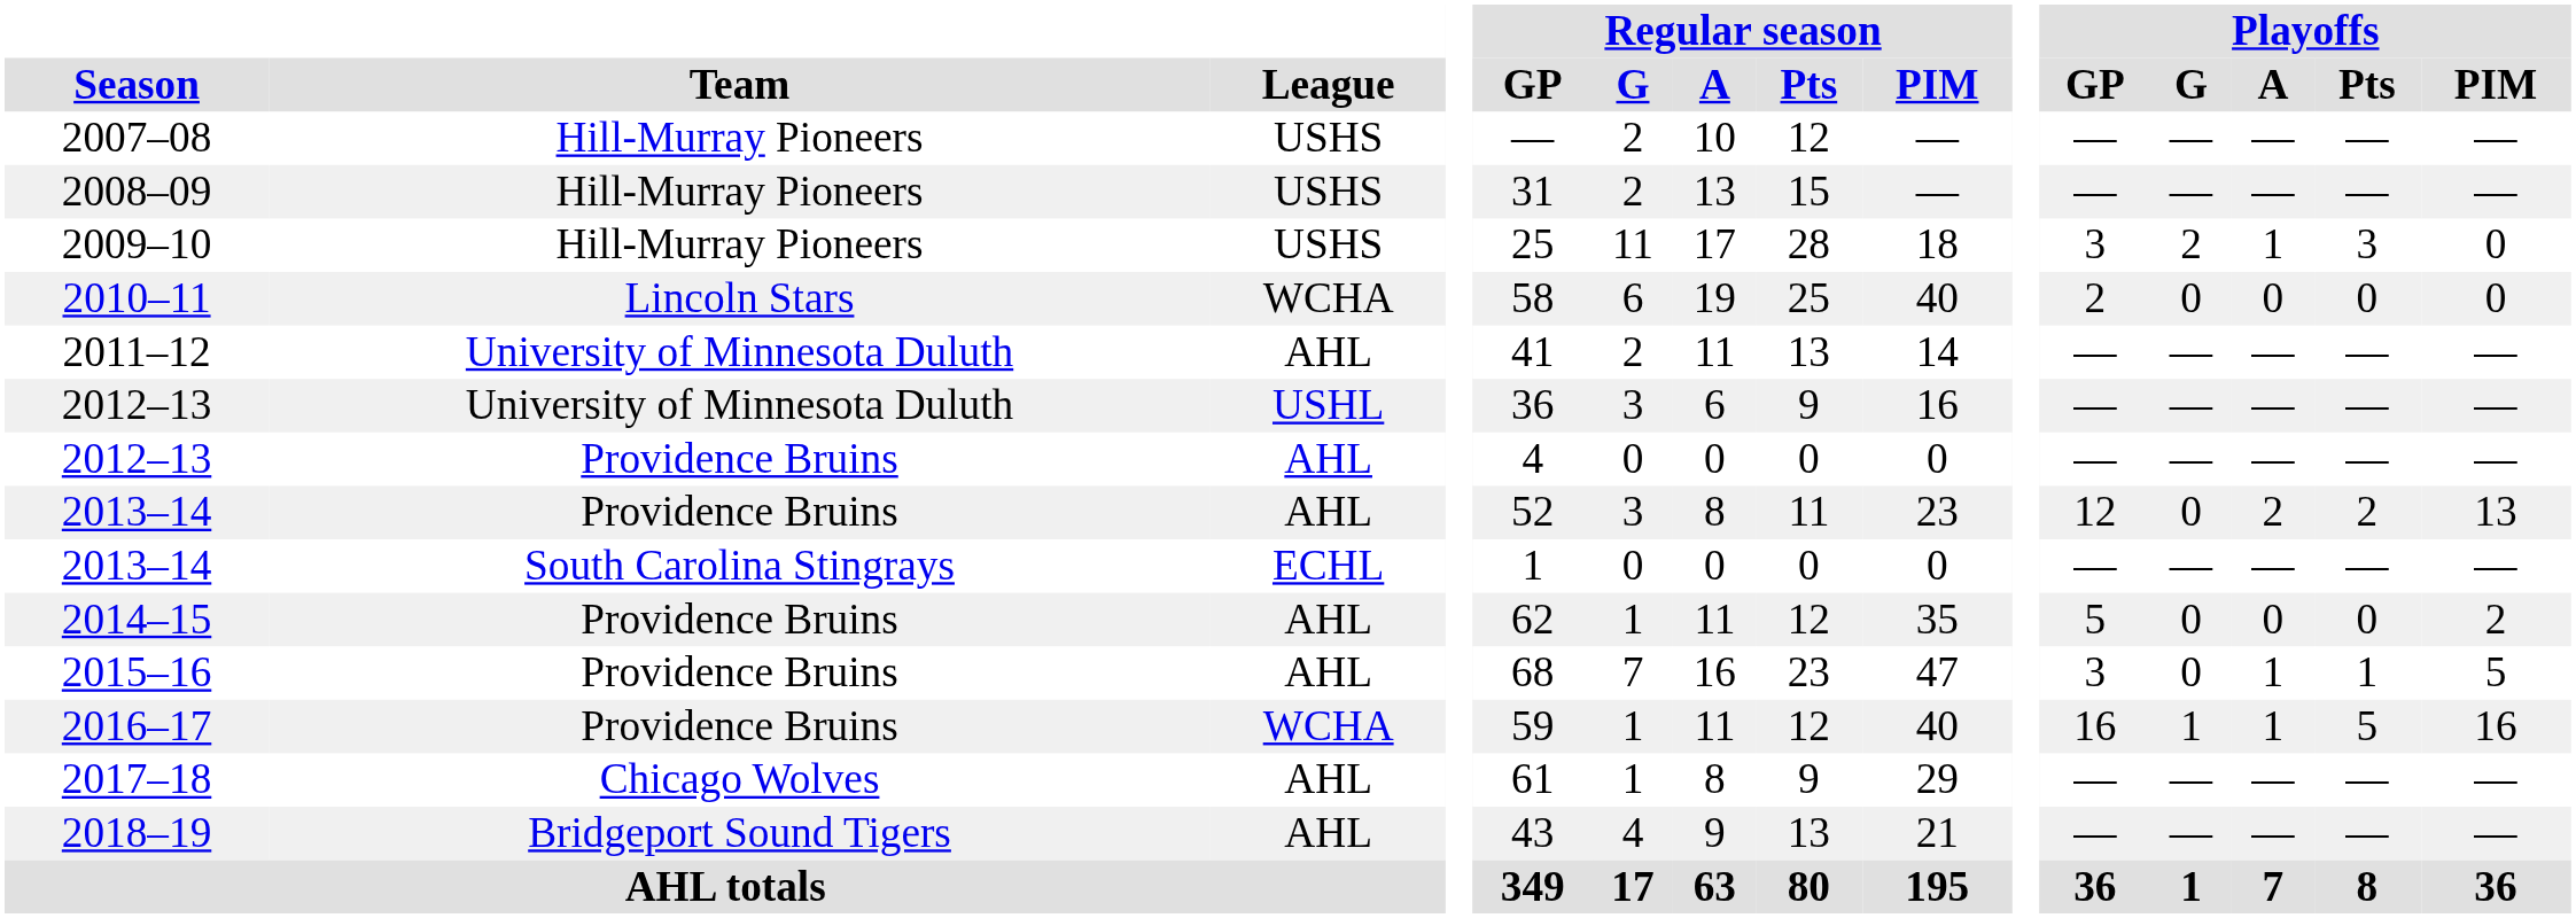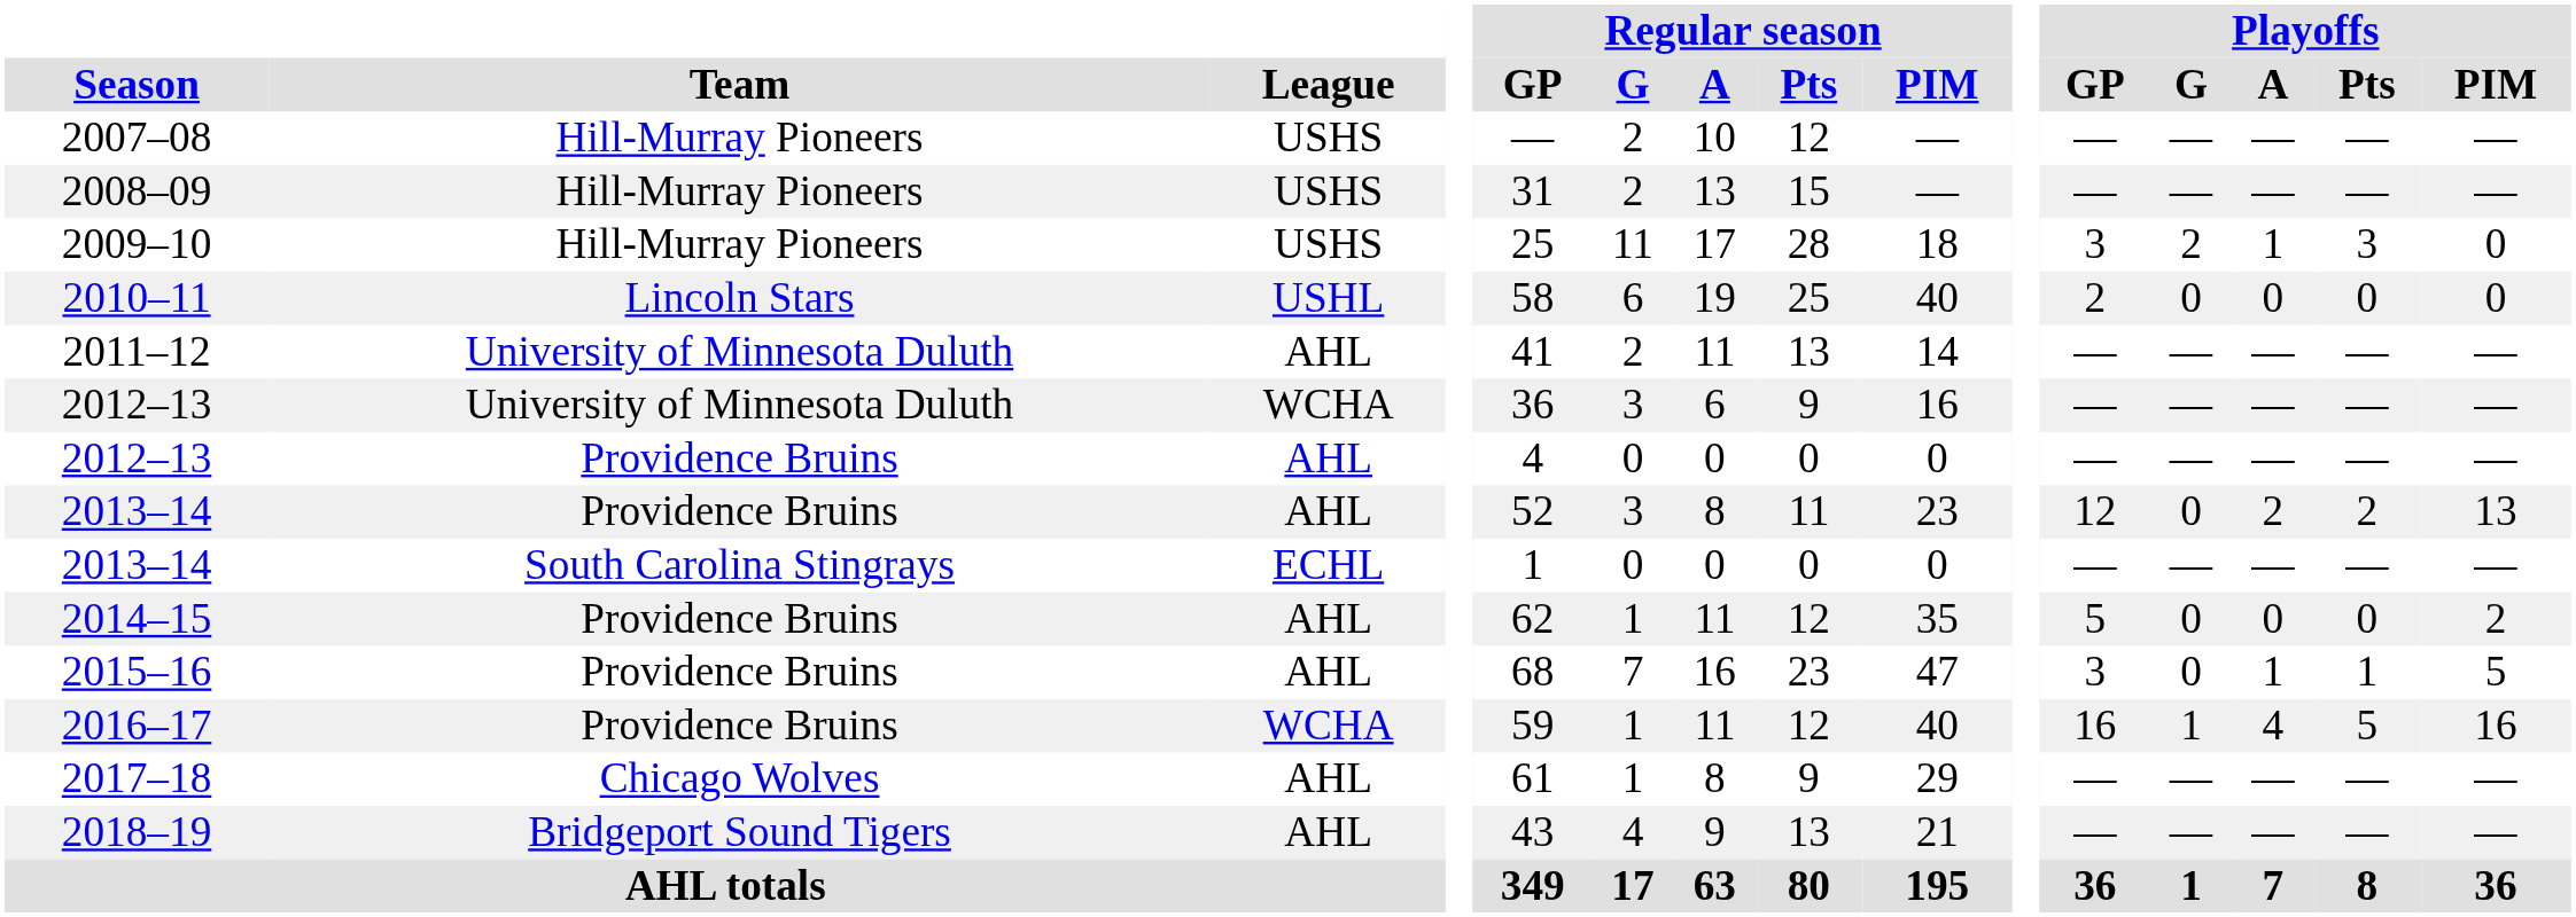2010–11 | League: WCHA -> USHL
2012–13 / University of Minnesota Duluth | League: USHL -> WCHA
2016–17 | Playoffs / A: 1 -> 4
